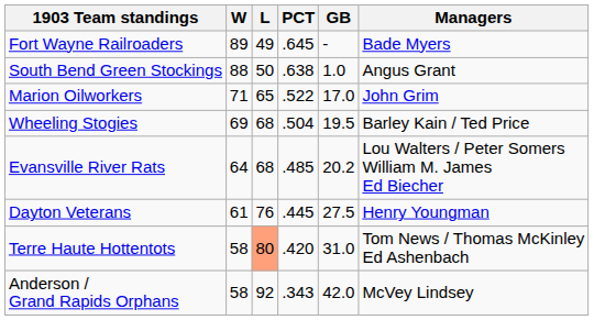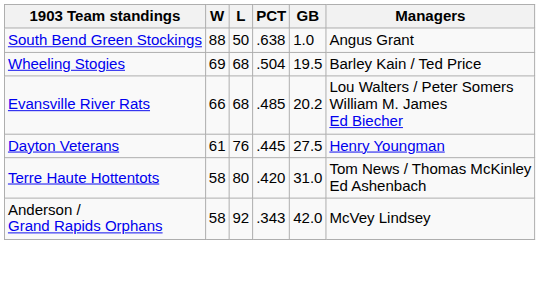- row: Fort Wayne Railroaders | 89 | 49 | .645 | - | Bade Myers
- row: Marion Oilworkers | 71 | 65 | .522 | 17.0 | John Grim
Evansville River Rats | W: 64 -> 66
Terre Haute Hottentots | L: lightsalmon background -> no background
